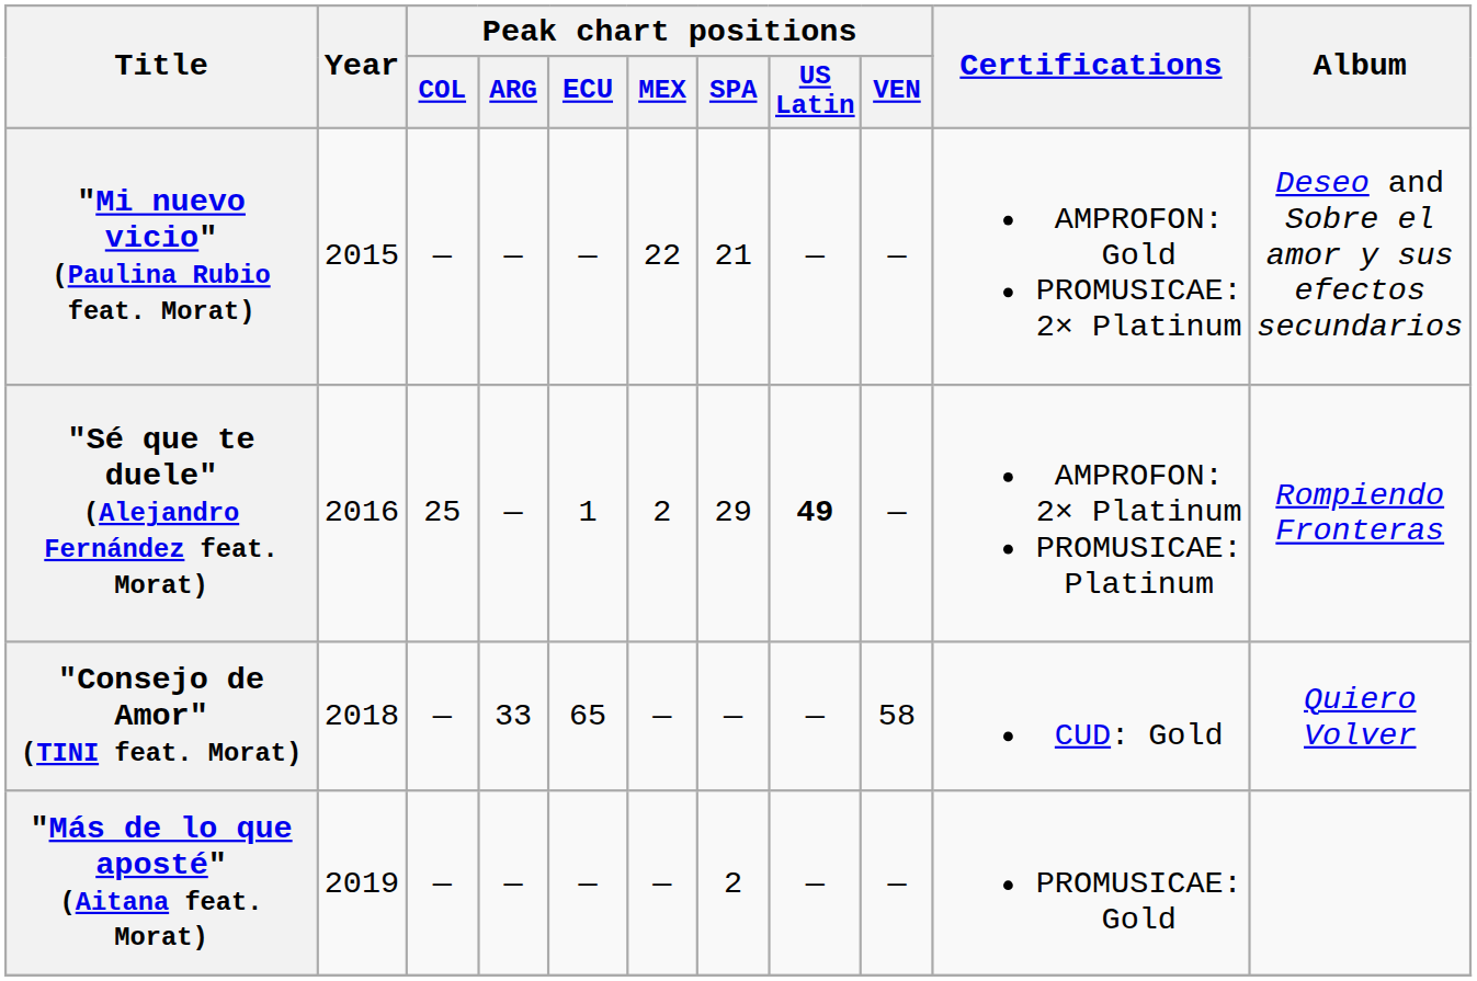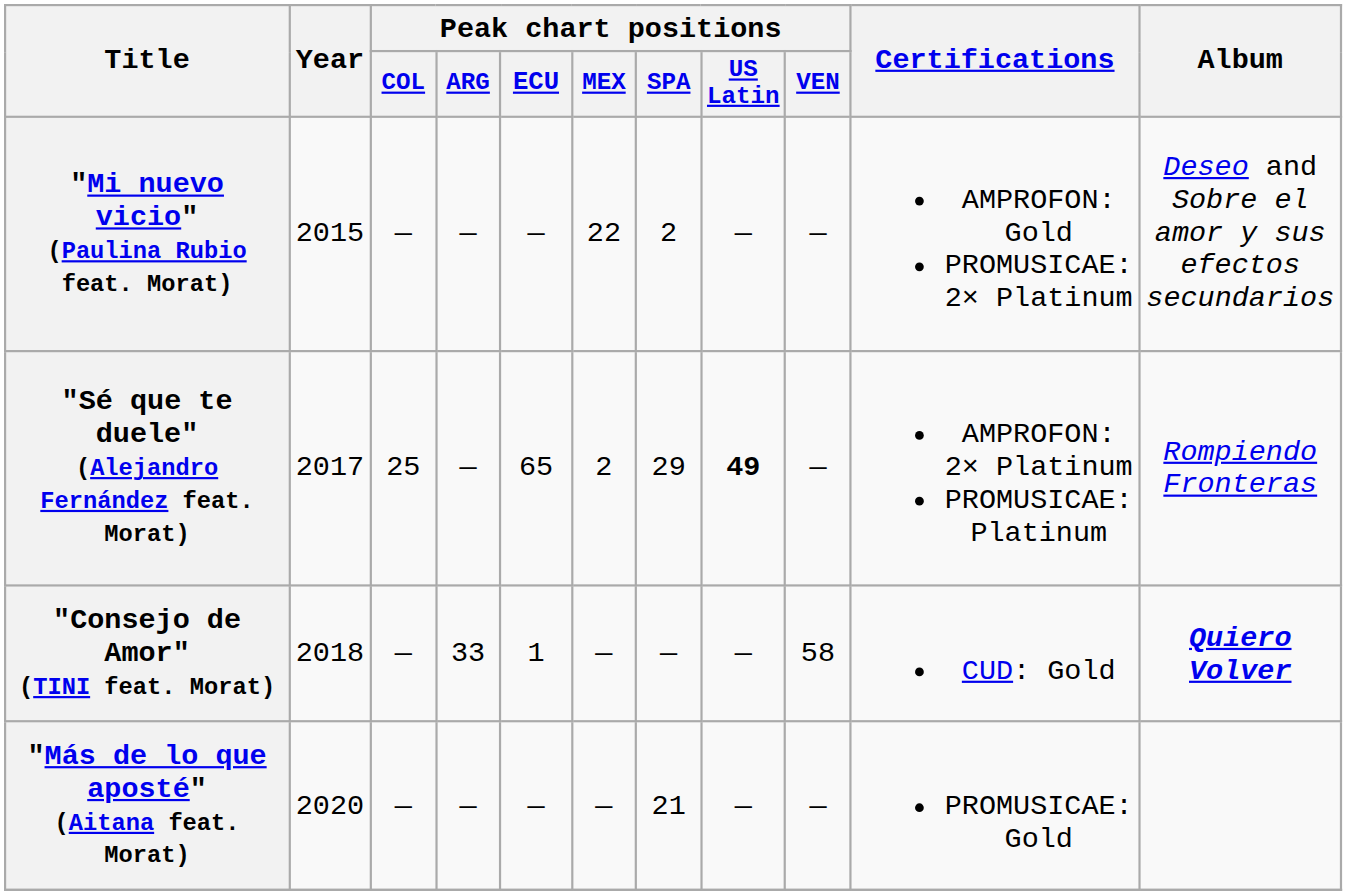"Mi nuevo vicio" (Paulina Rubio feat. Morat) | Peak chart positions / SPA: 21 -> 2
"Sé que te duele" (Alejandro Fernández feat. Morat) | Year: 2016 -> 2017
"Sé que te duele" (Alejandro Fernández feat. Morat) | Peak chart positions / ECU: 1 -> 65
"Consejo de Amor" (TINI feat. Morat) | Peak chart positions / ECU: 65 -> 1
"Consejo de Amor" (TINI feat. Morat) | Album: normal -> bold
"Más de lo que aposté" (Aitana feat. Morat) | Year: 2019 -> 2020
"Más de lo que aposté" (Aitana feat. Morat) | Peak chart positions / SPA: 2 -> 21
